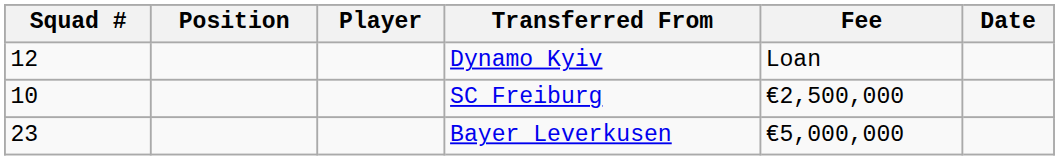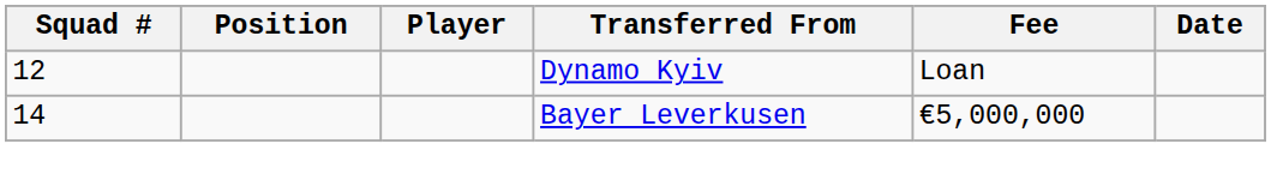- row: 10 | SC Freiburg | €2,500,000
Bayer Leverkusen | Squad #: 23 -> 14
